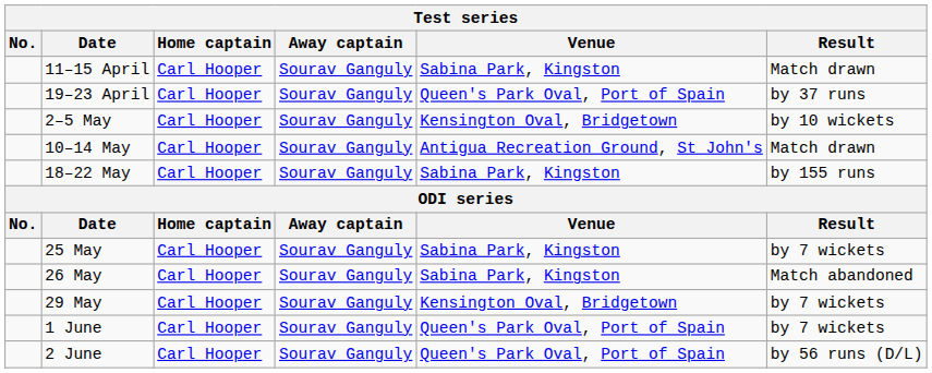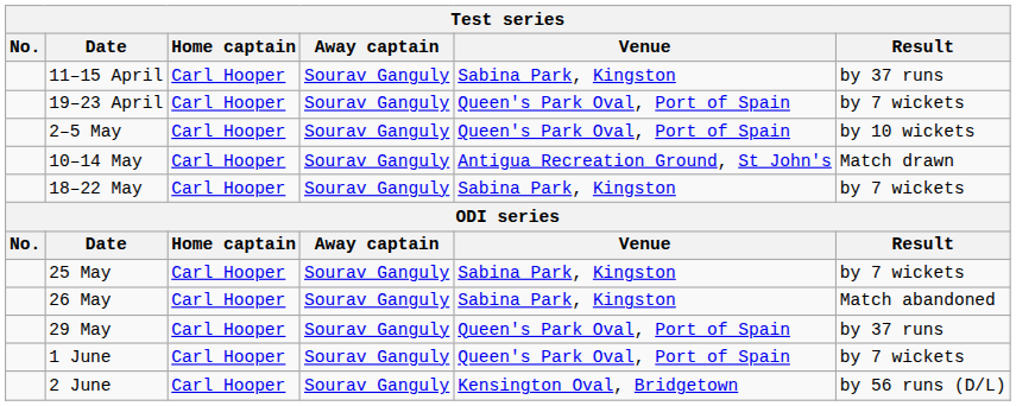11–15 April | Result: Match drawn -> by 37 runs
19–23 April | Result: by 37 runs -> by 7 wickets
2–5 May | Venue: Kensington Oval, Bridgetown -> Queen's Park Oval, Port of Spain
18–22 May | Result: by 155 runs -> by 7 wickets
29 May | Venue: Kensington Oval, Bridgetown -> Queen's Park Oval, Port of Spain
29 May | Result: by 7 wickets -> by 37 runs
2 June | Venue: Queen's Park Oval, Port of Spain -> Kensington Oval, Bridgetown
